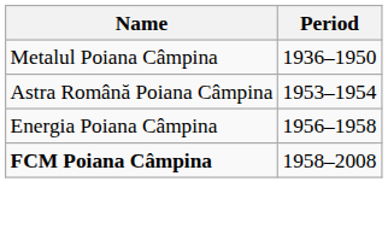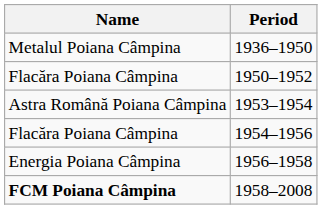+ row: Flacăra Poiana Câmpina | 1950–1952
+ row: Flacăra Poiana Câmpina | 1954–1956
